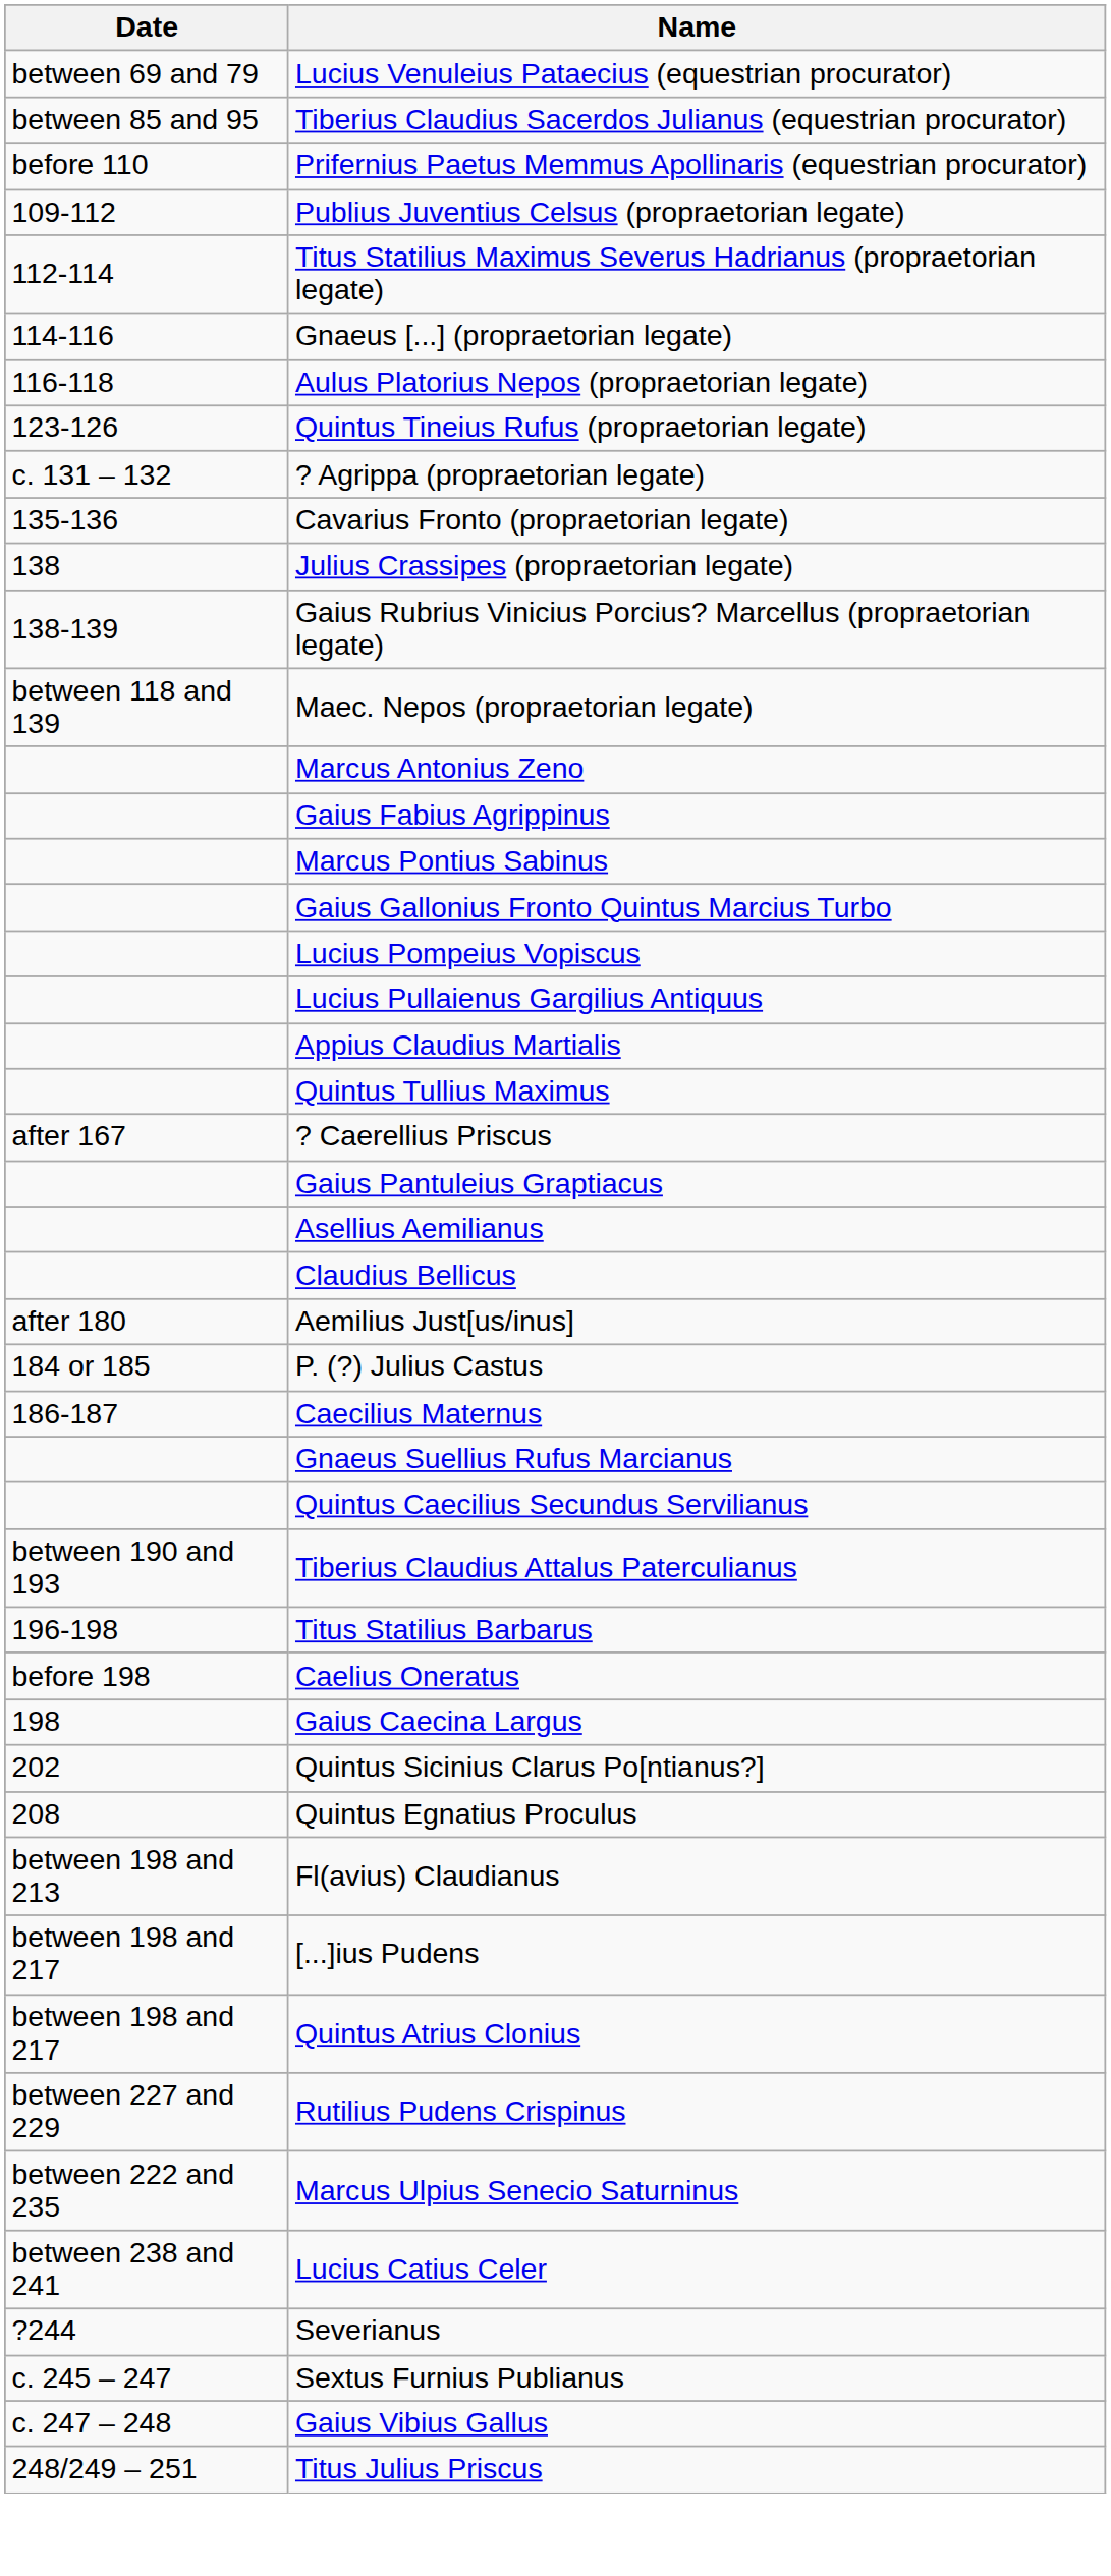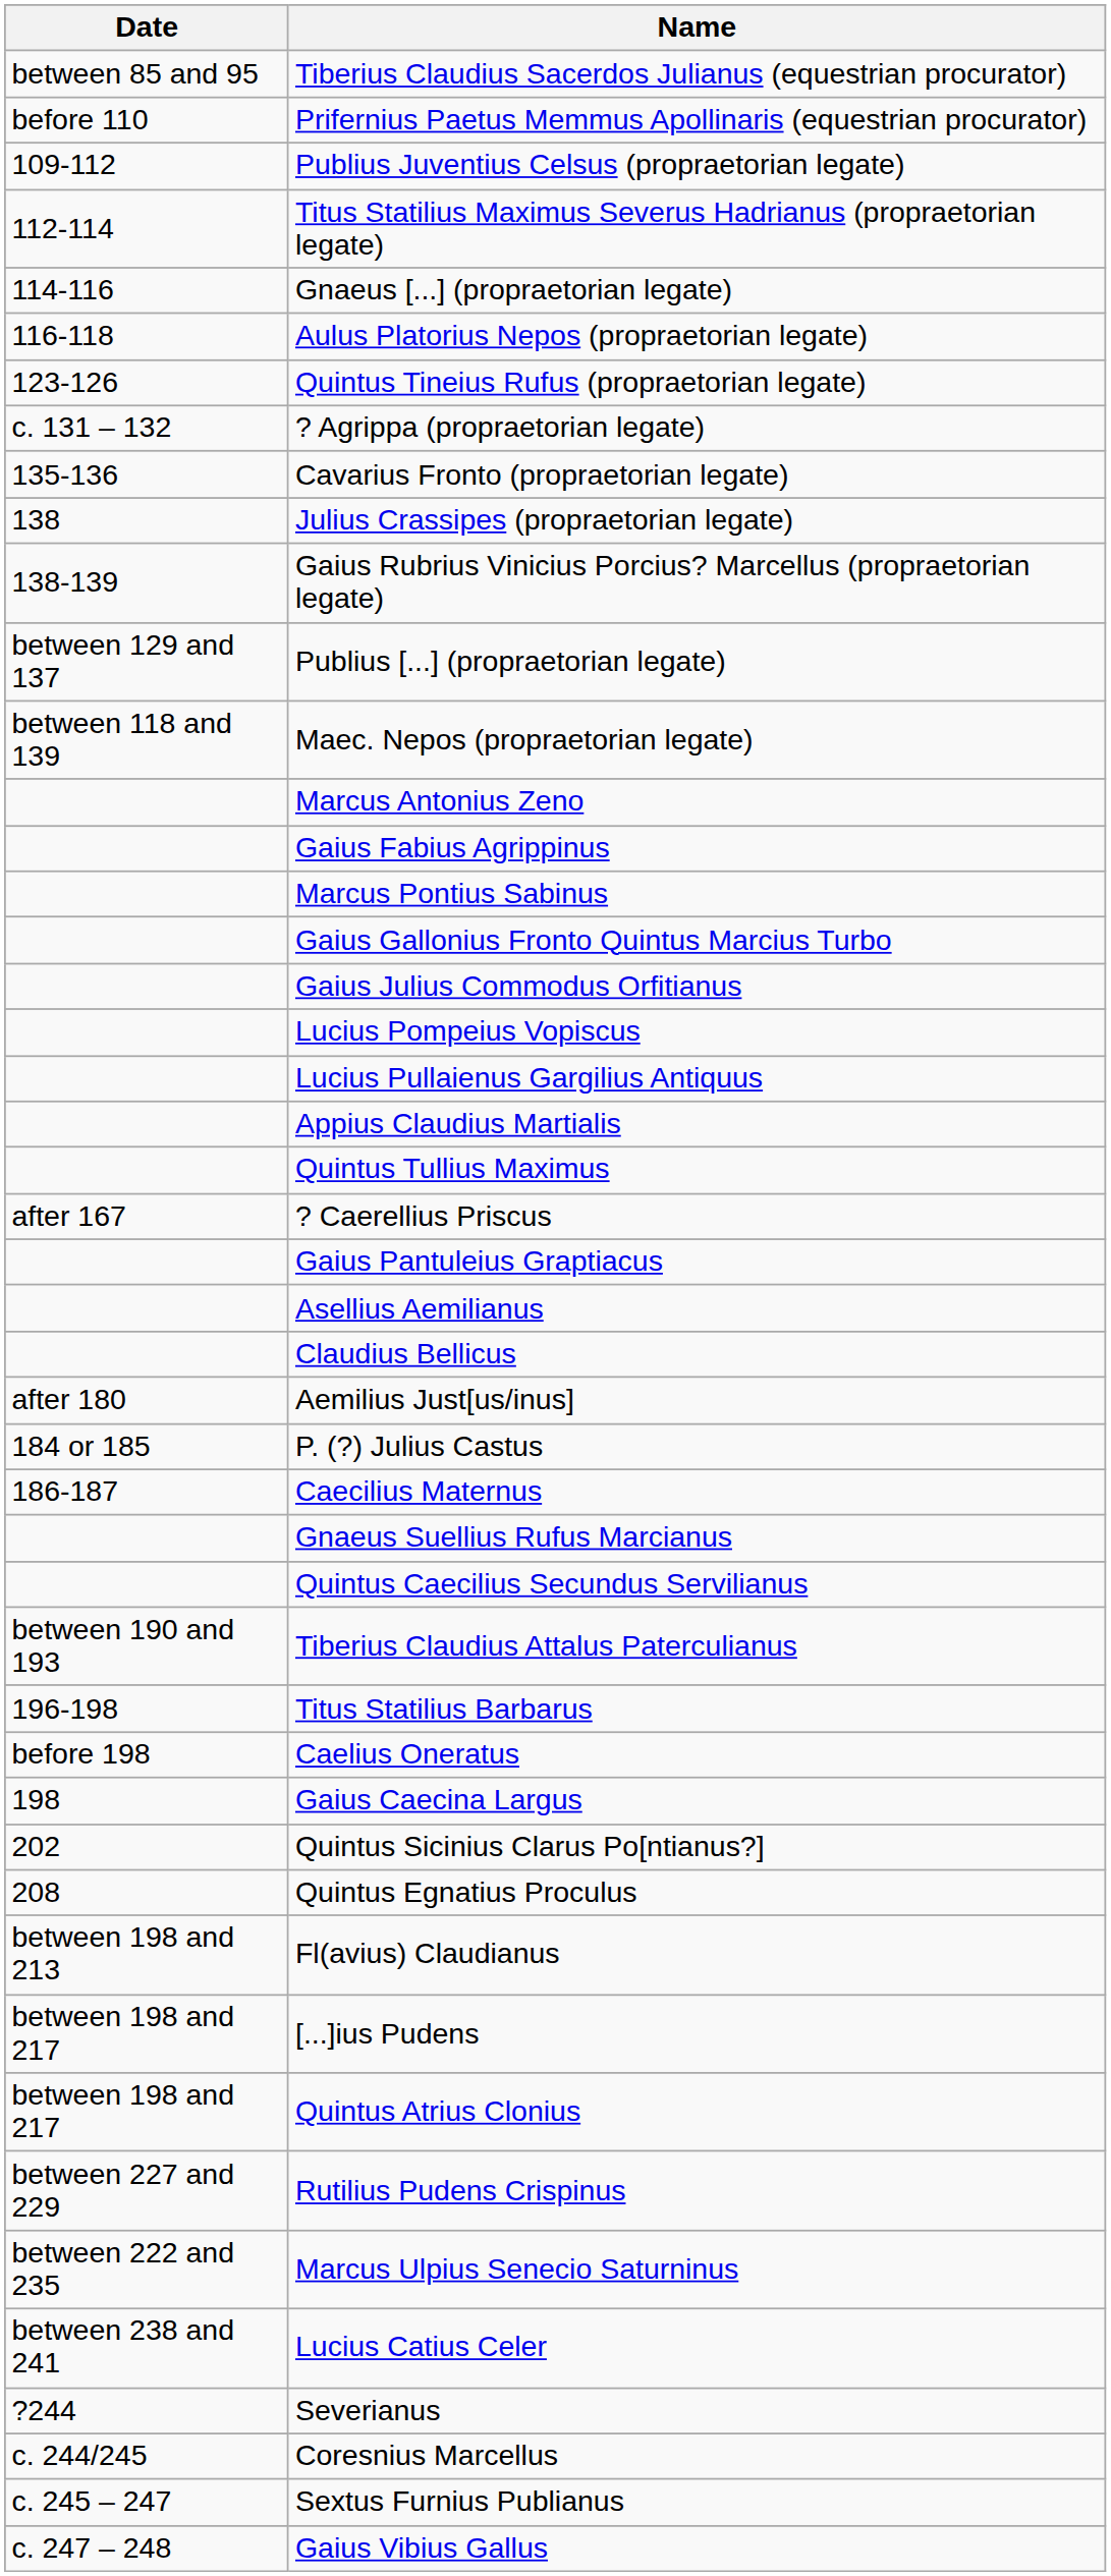- row: between 69 and 79 | Lucius Venuleius Pataecius (equestrian procurator)
+ row: between 129 and 137 | Publius [...] (propraetorian legate)
+ row: Gaius Julius Commodus Orfitianus
+ row: c. 244/245 | Coresnius Marcellus
- row: 248/249 – 251 | Titus Julius Priscus
